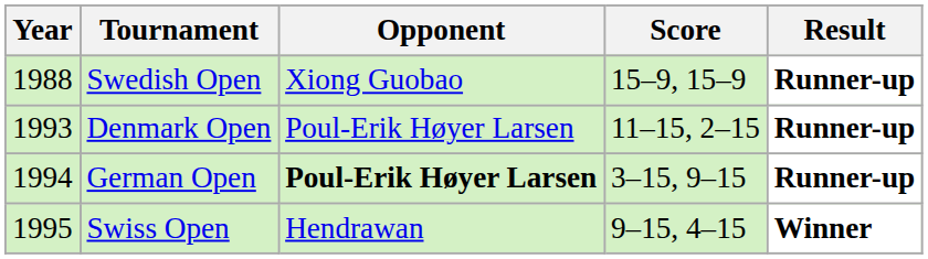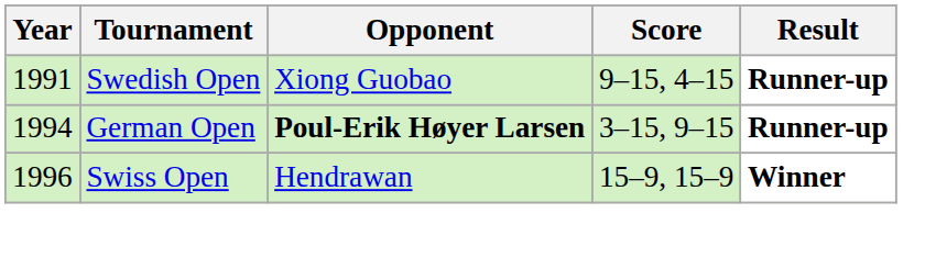Swedish Open | Year: 1988 -> 1991
Swedish Open | Score: 15–9, 15–9 -> 9–15, 4–15
- row: 1993 | Denmark Open | Poul-Erik Høyer Larsen | 11–15, 2–15 | Runner-up
Swiss Open | Year: 1995 -> 1996
Swiss Open | Score: 9–15, 4–15 -> 15–9, 15–9
